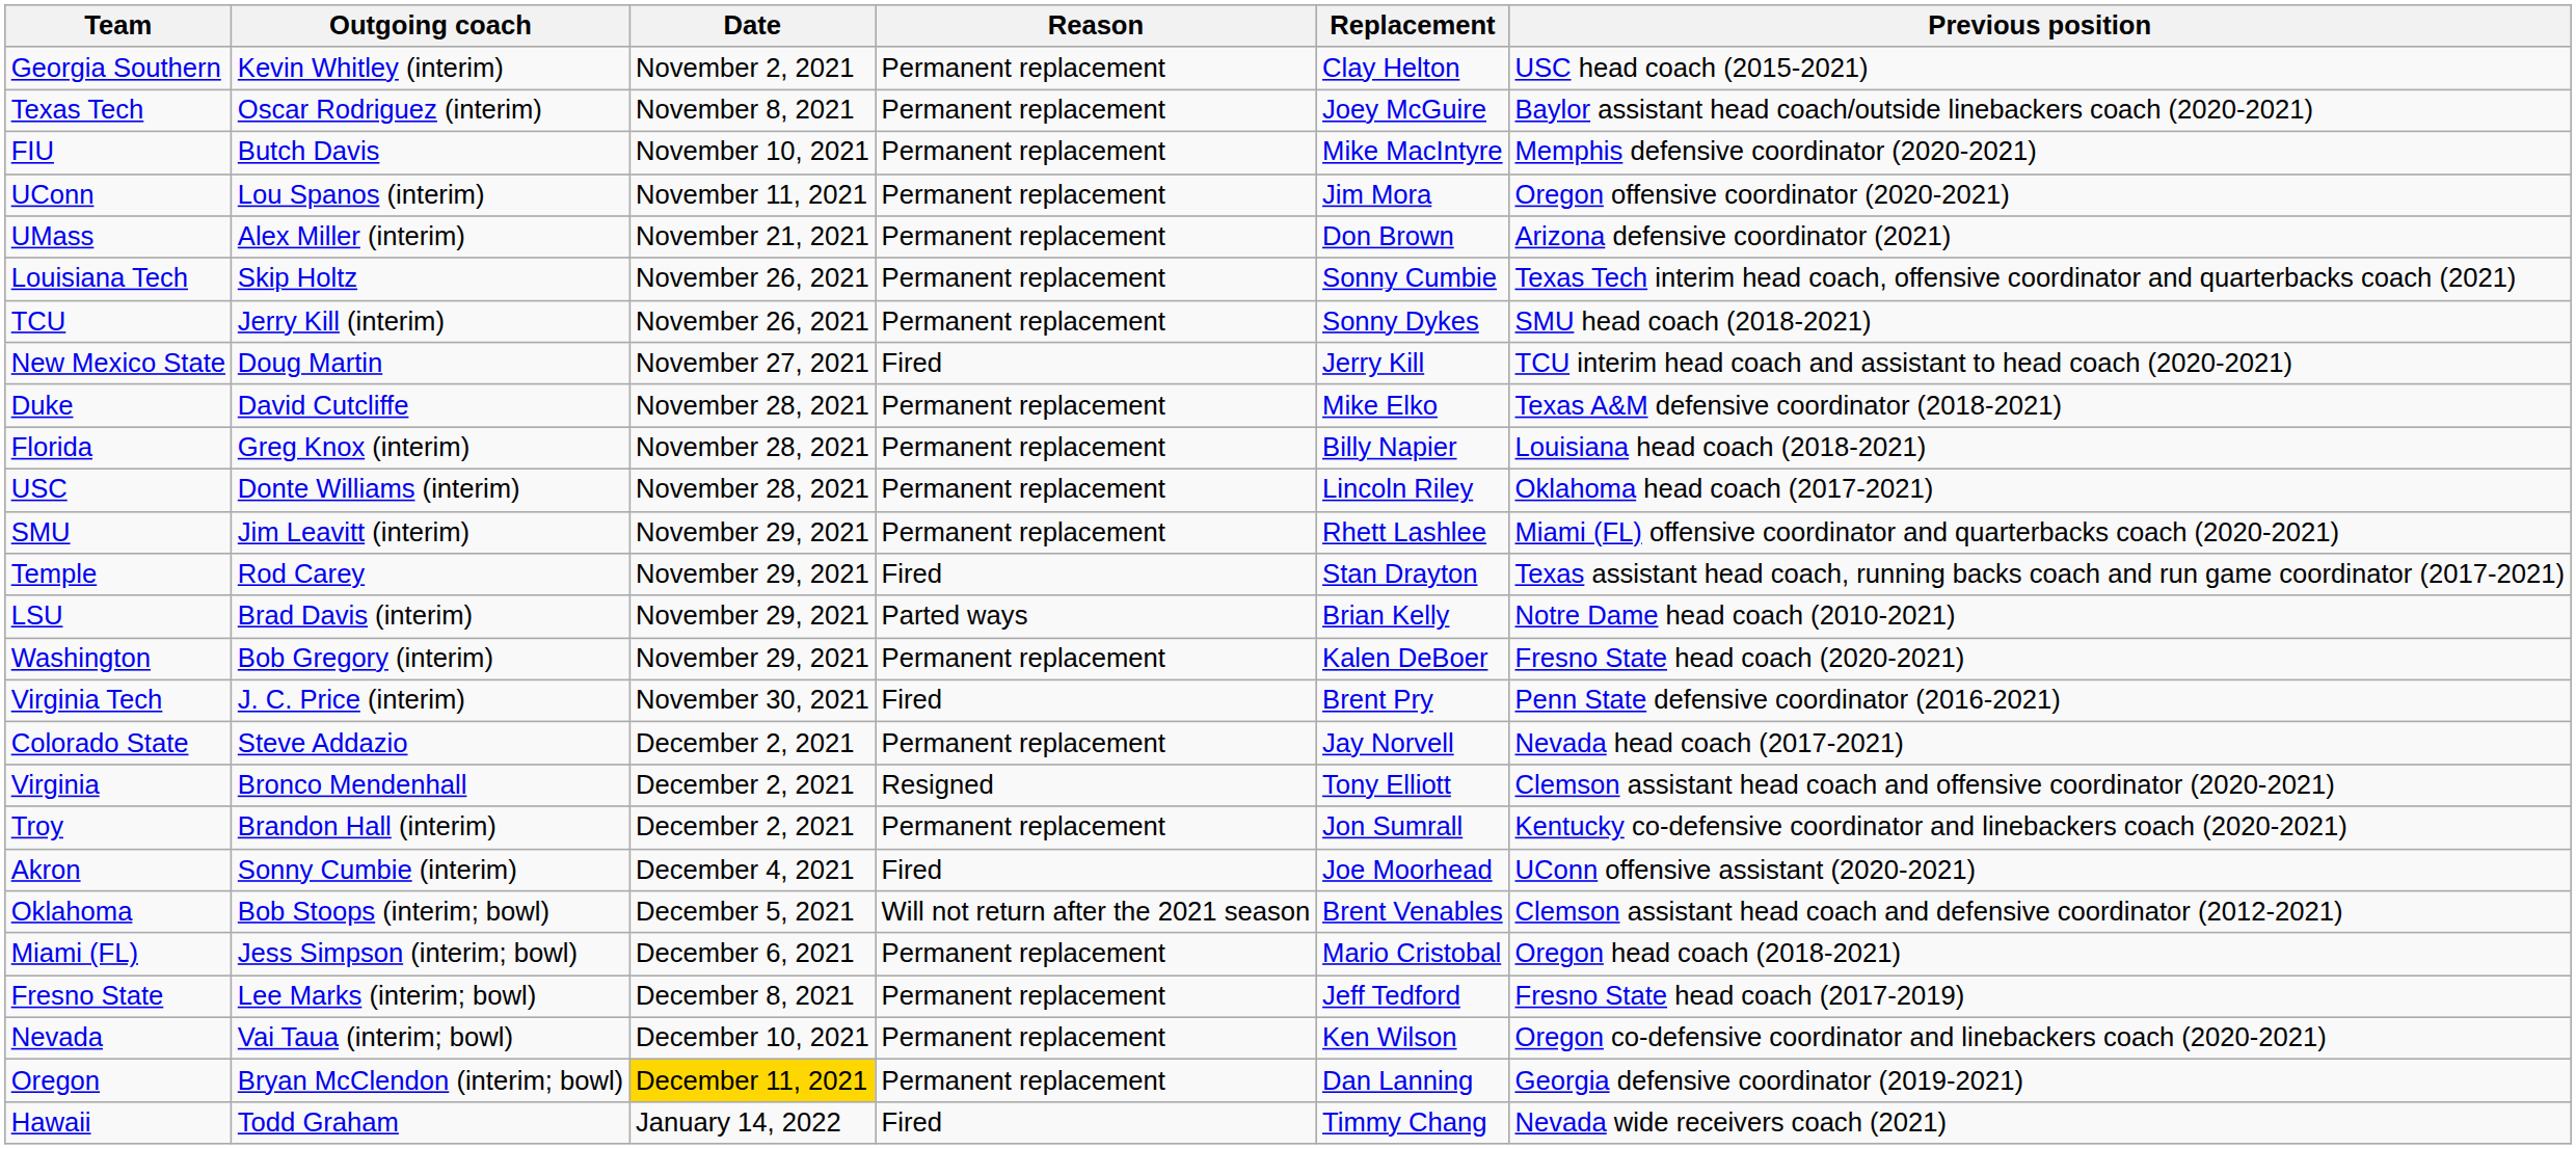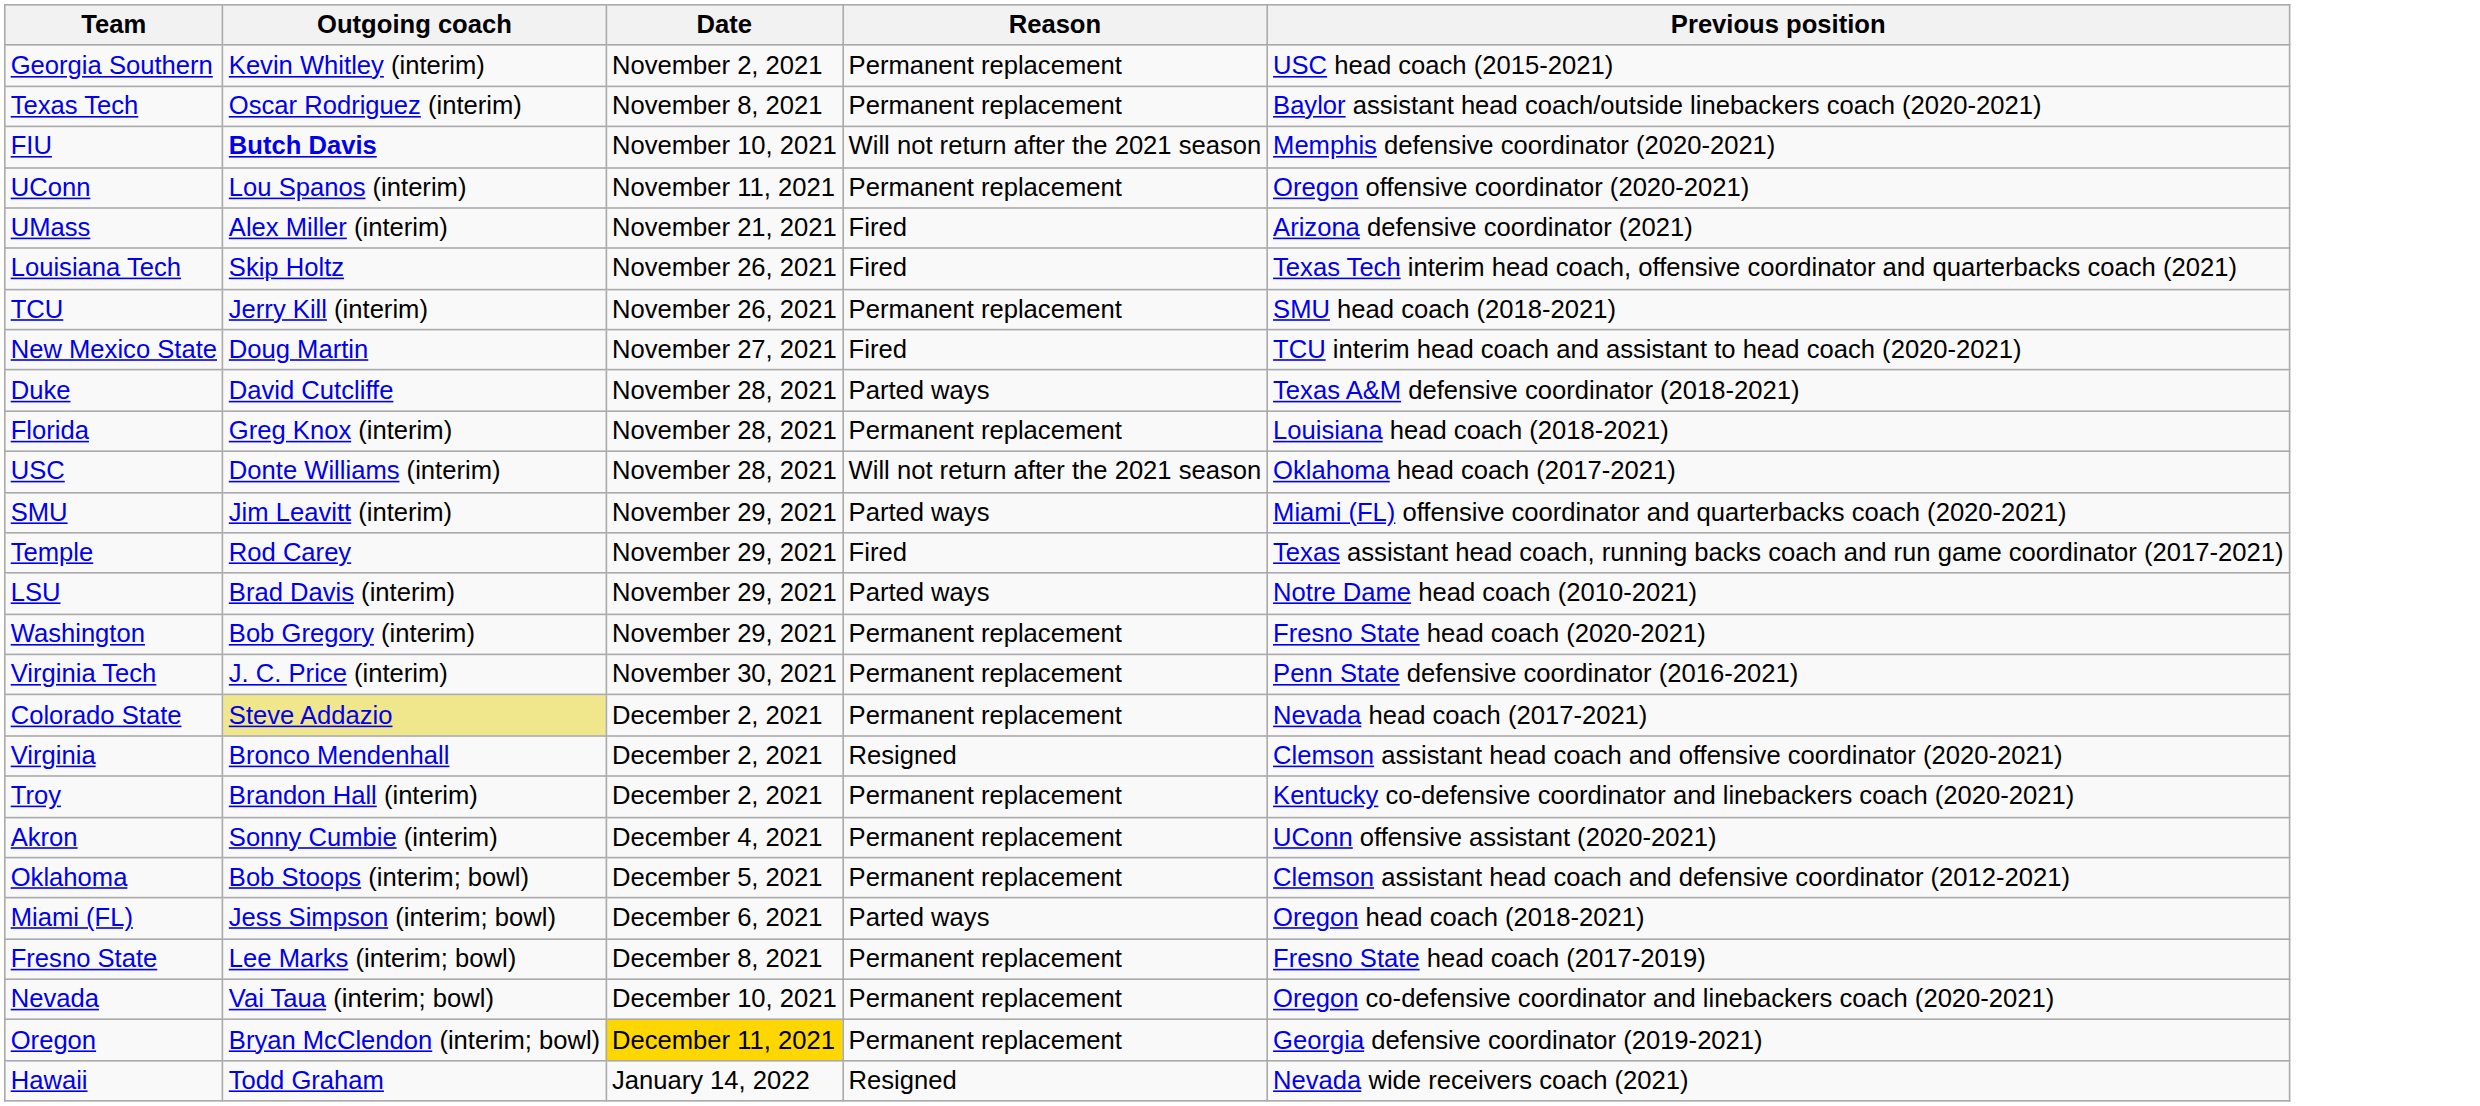- column: Replacement | Clay Helton | Joey McGuire | Mike MacIntyre | Jim Mora | Don Brown | Sonny Cumbie | Sonny Dykes | Jerry Kill | Mike Elko | Billy Napier | Lincoln Riley | Rhett Lashlee | Stan Drayton | Brian Kelly | Kalen DeBoer | Brent Pry | Jay Norvell | Tony Elliott | Jon Sumrall | Joe Moorhead | Brent Venables | Mario Cristobal | Jeff Tedford | Ken Wilson | Dan Lanning | Timmy Chang
FIU | Outgoing coach: normal -> bold
FIU | Reason: Permanent replacement -> Will not return after the 2021 season
UMass | Reason: Permanent replacement -> Fired
Louisiana Tech | Reason: Permanent replacement -> Fired
Duke | Reason: Permanent replacement -> Parted ways
USC | Reason: Permanent replacement -> Will not return after the 2021 season
SMU | Reason: Permanent replacement -> Parted ways
Virginia Tech | Reason: Fired -> Permanent replacement
Colorado State | Outgoing coach: no background -> khaki background
Akron | Reason: Fired -> Permanent replacement
Oklahoma | Reason: Will not return after the 2021 season -> Permanent replacement
Miami (FL) | Reason: Permanent replacement -> Parted ways
Hawaii | Reason: Fired -> Resigned
